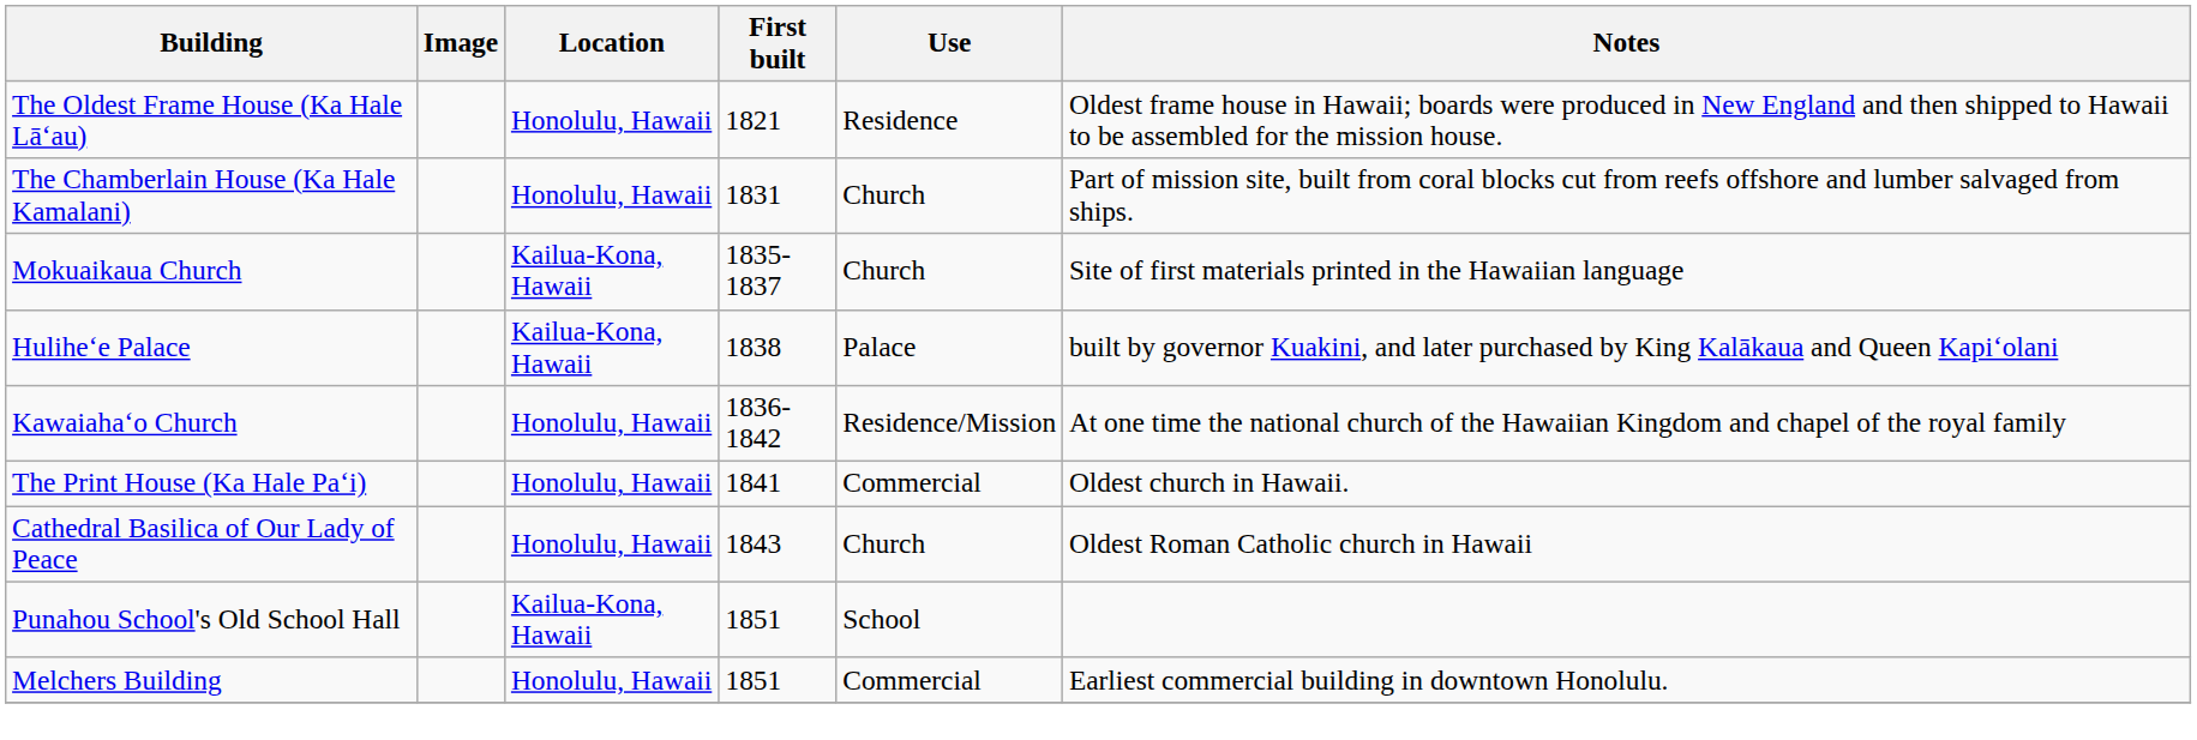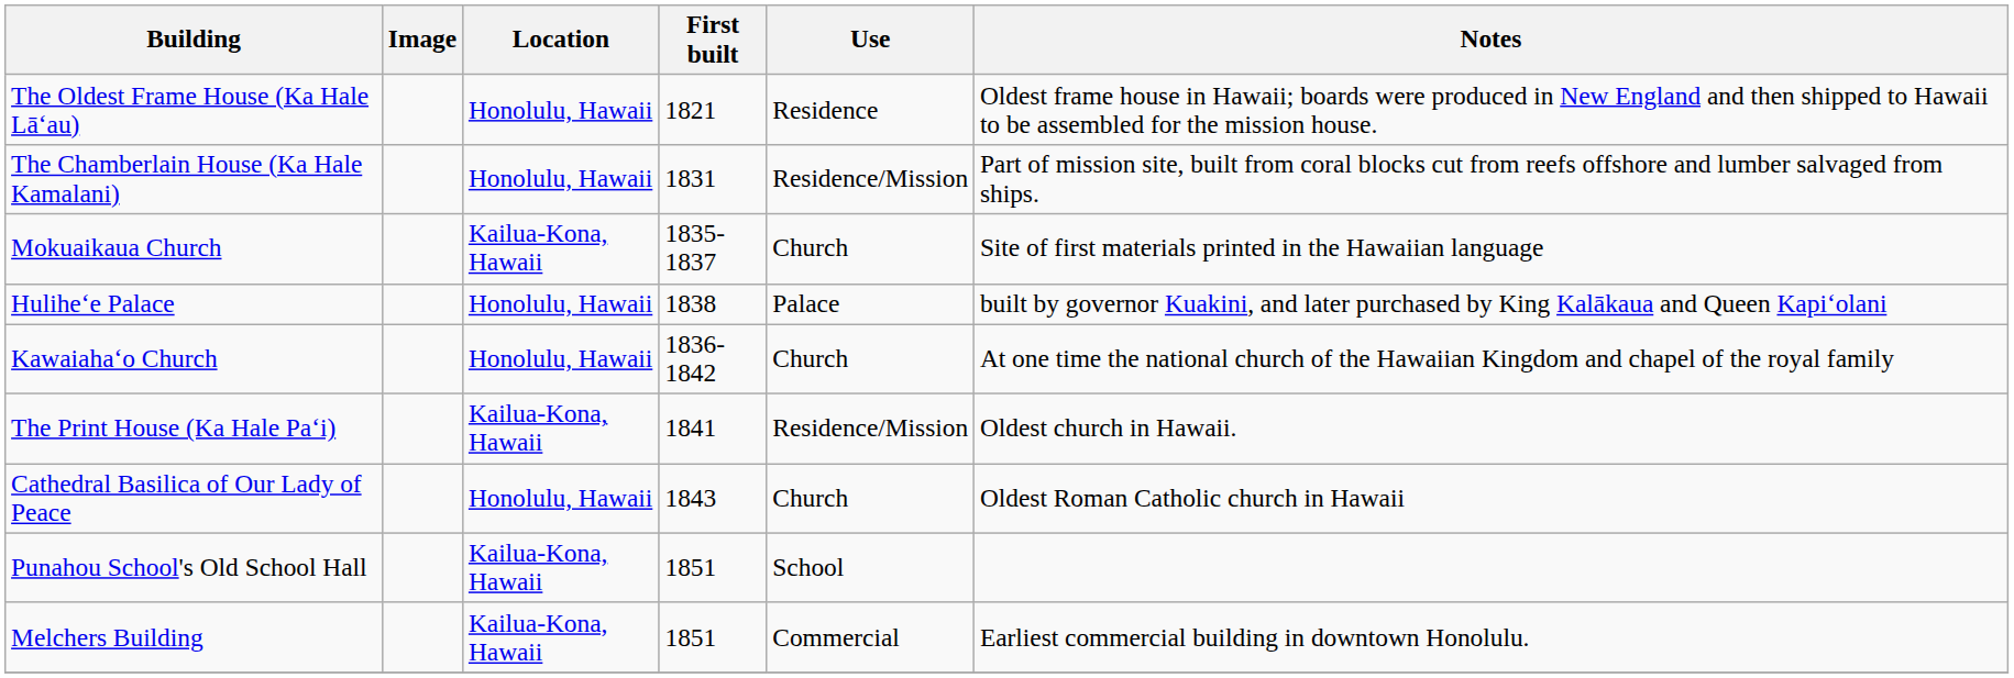The Chamberlain House (Ka Hale Kamalani) | Use: Church -> Residence/Mission
Huliheʻe Palace | Location: Kailua-Kona, Hawaii -> Honolulu, Hawaii
Kawaiahaʻo Church | Use: Residence/Mission -> Church
The Print House (Ka Hale Paʻi) | Location: Honolulu, Hawaii -> Kailua-Kona, Hawaii
The Print House (Ka Hale Paʻi) | Use: Commercial -> Residence/Mission
Melchers Building | Location: Honolulu, Hawaii -> Kailua-Kona, Hawaii
